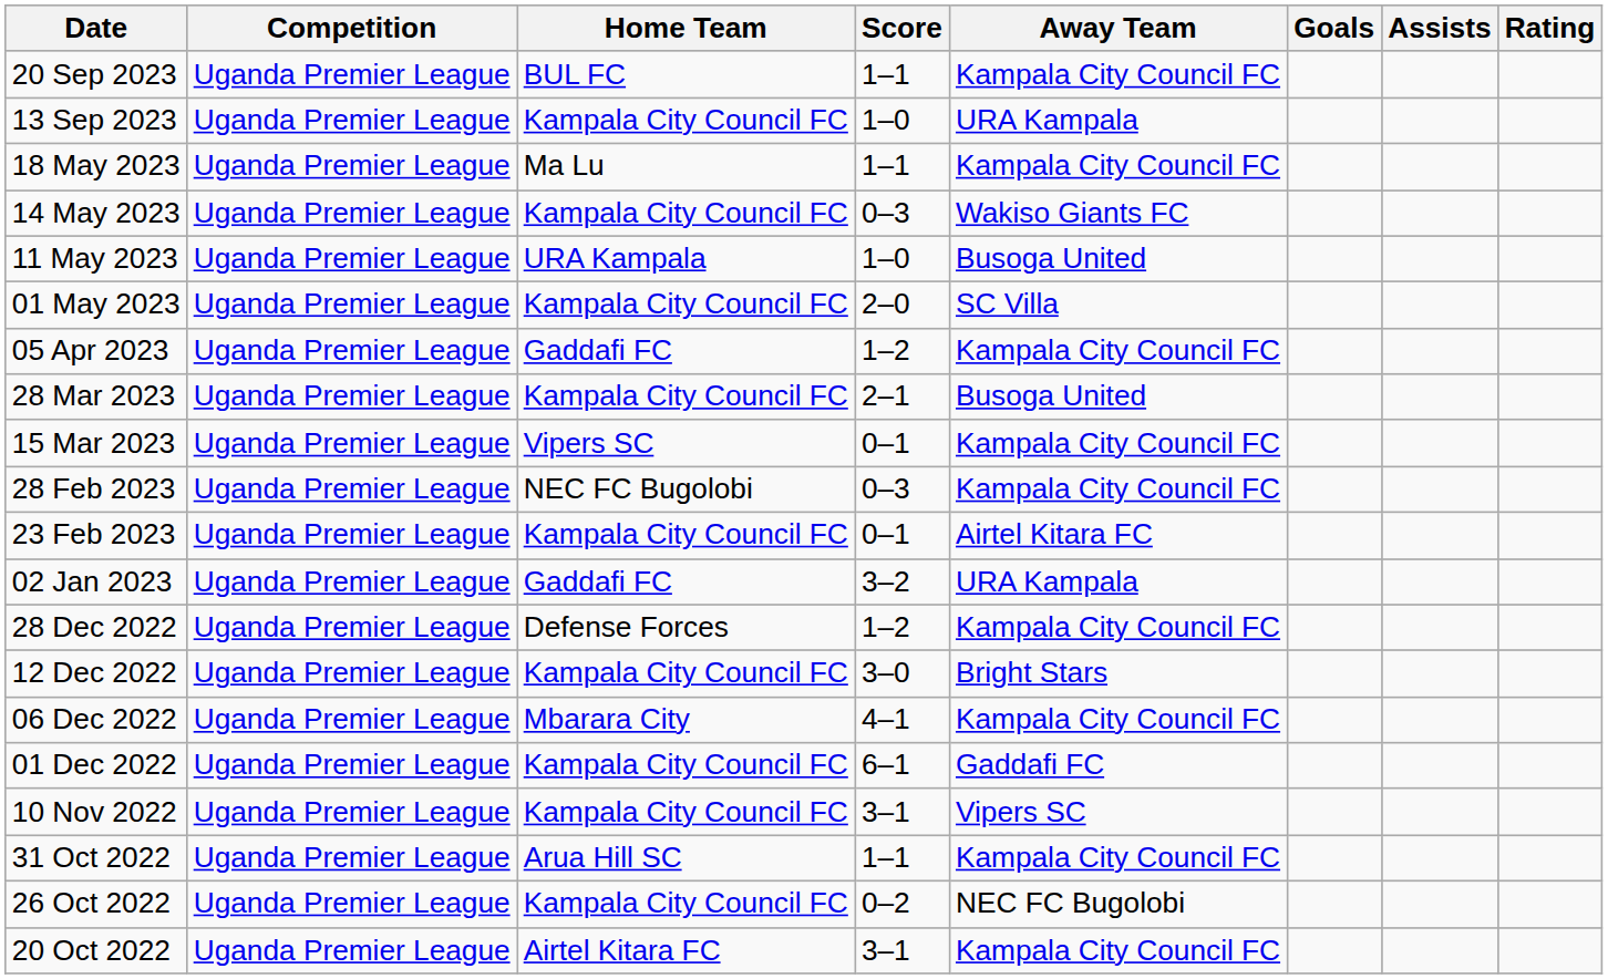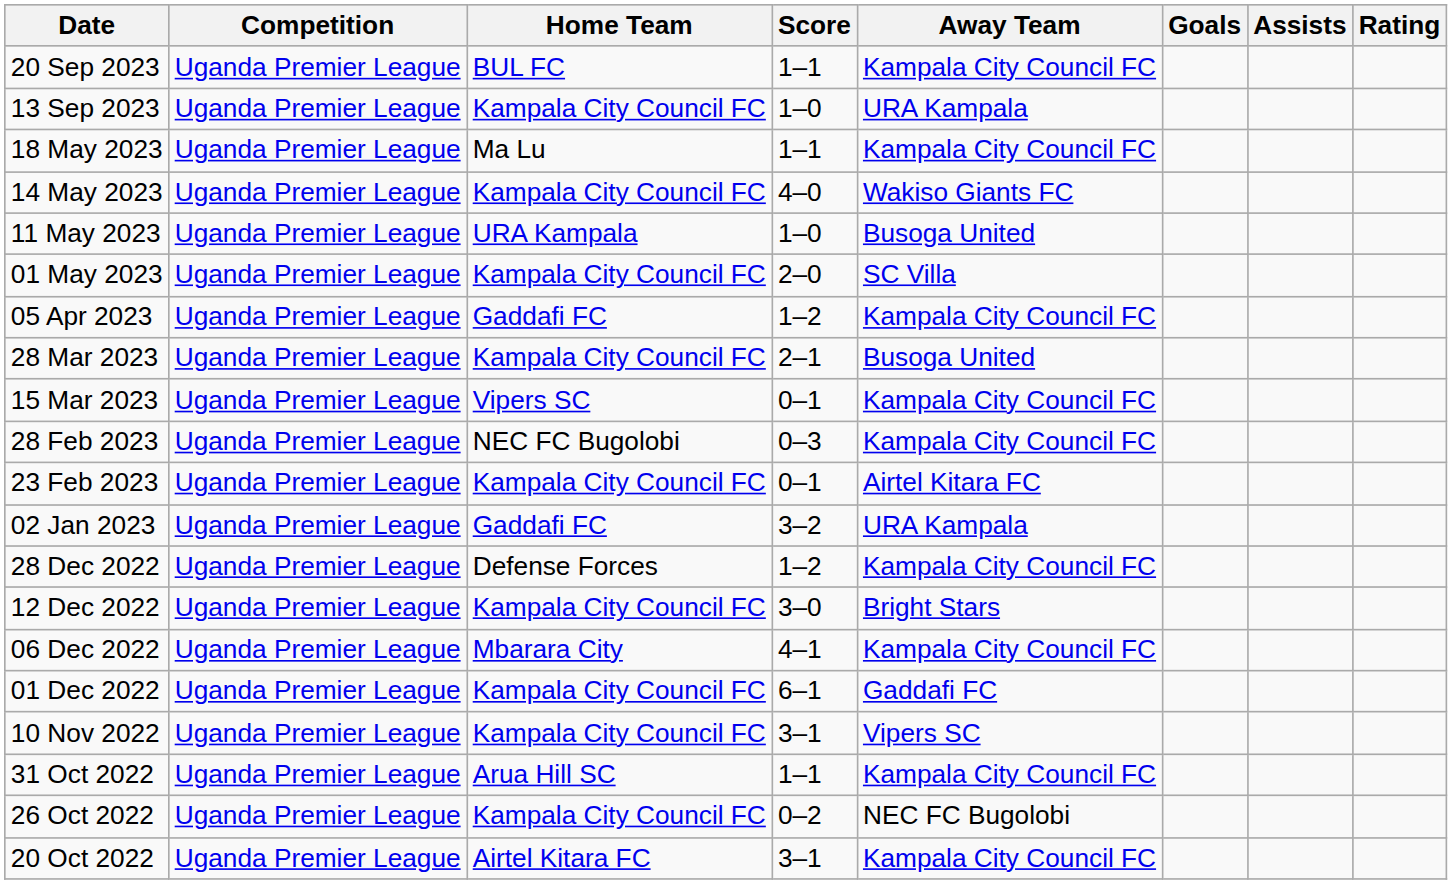14 May 2023 | Score: 0–3 -> 4–0
